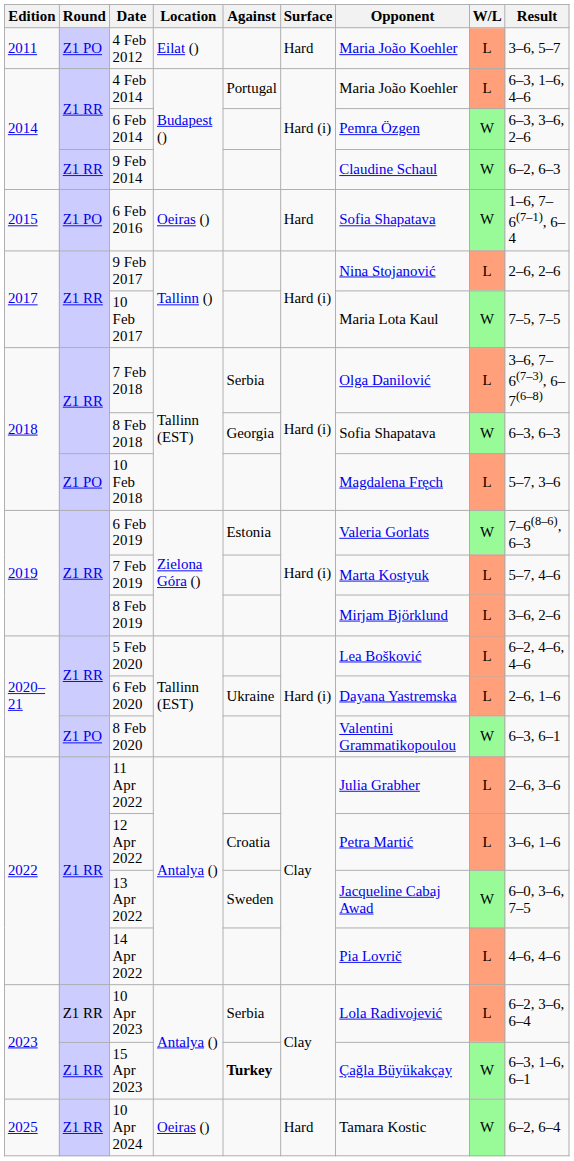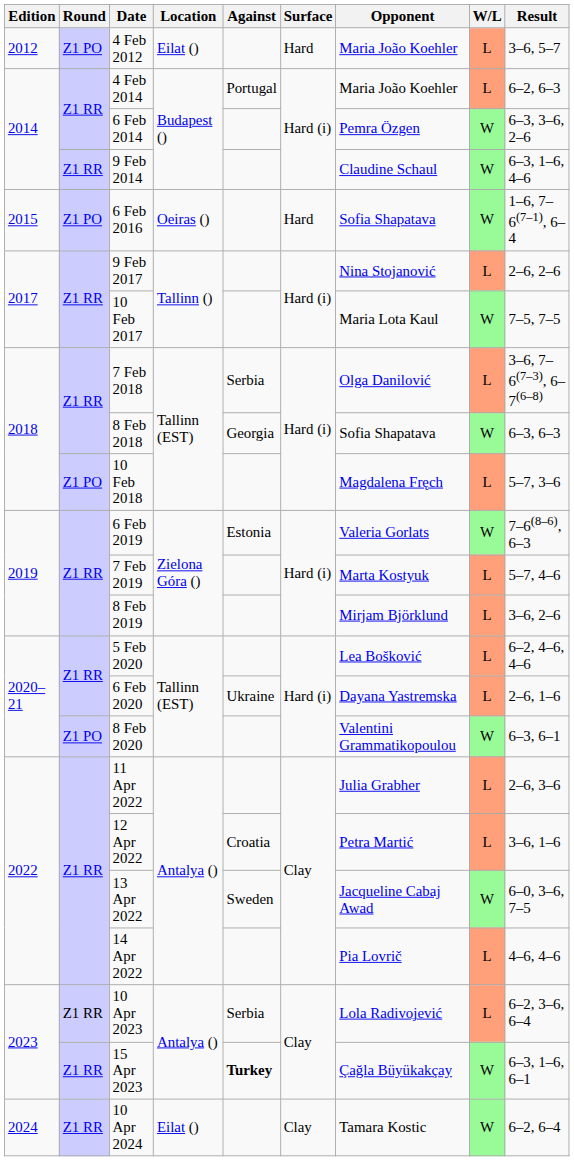4 Feb 2012 | Edition: 2011 -> 2012
4 Feb 2014 | Result: 6–3, 1–6, 4–6 -> 6–2, 6–3
9 Feb 2014 | Result: 6–2, 6–3 -> 6–3, 1–6, 4–6
10 Apr 2024 | Edition: 2025 -> 2024
10 Apr 2024 | Location: Oeiras () -> Eilat ()
10 Apr 2024 | Surface: Hard -> Clay
